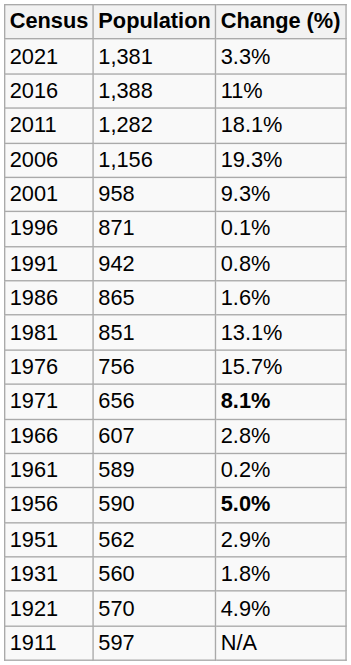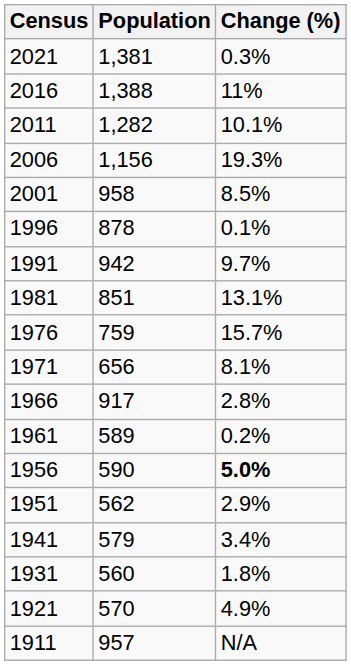2021 | Change (%): 3.3% -> 0.3%
2011 | Change (%): 18.1% -> 10.1%
2001 | Change (%): 9.3% -> 8.5%
1996 | Population: 871 -> 878
1991 | Change (%): 0.8% -> 9.7%
- row: 1986 | 865 | 1.6%
1976 | Population: 756 -> 759
1971 | Change (%): bold -> normal
1966 | Population: 607 -> 917
+ row: 1941 | 579 | 3.4%
1911 | Population: 597 -> 957
